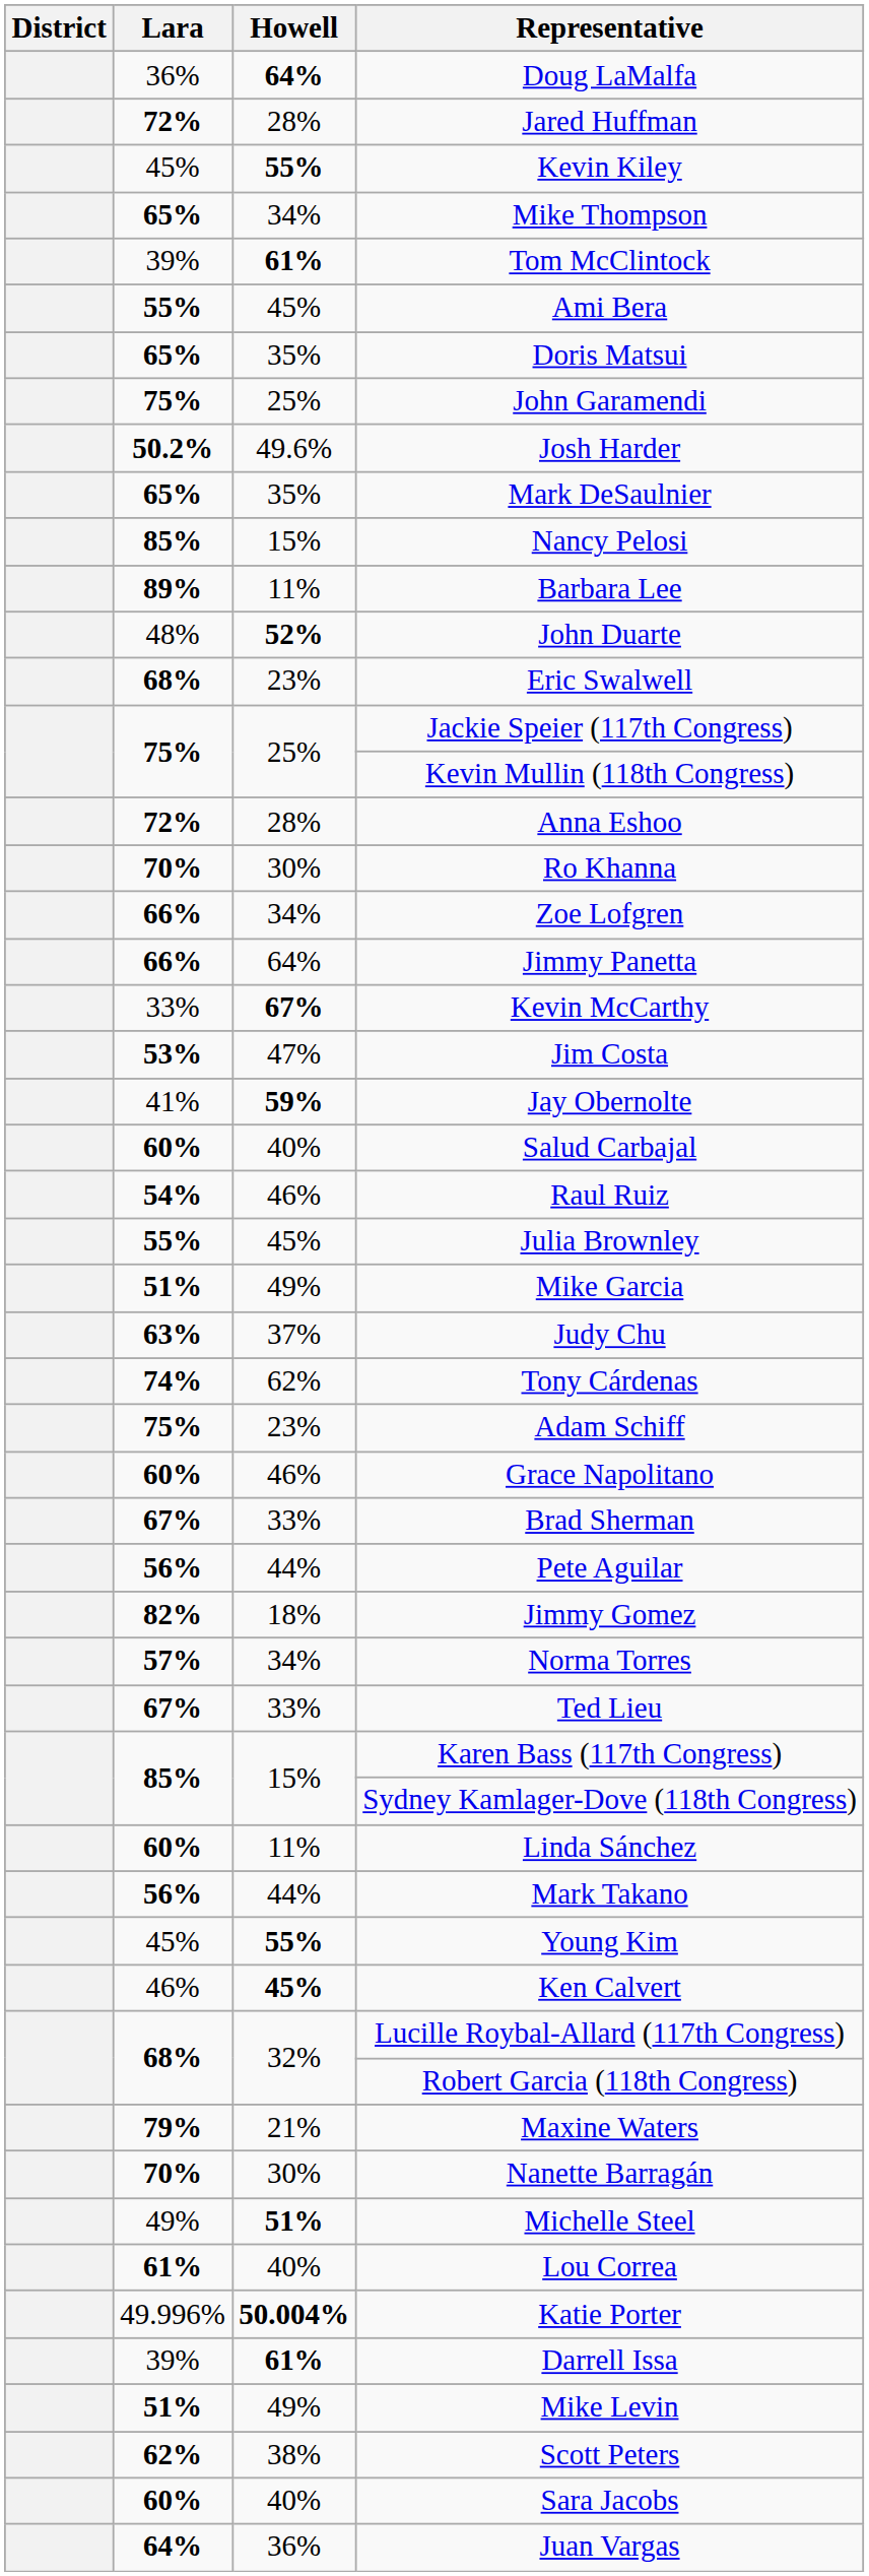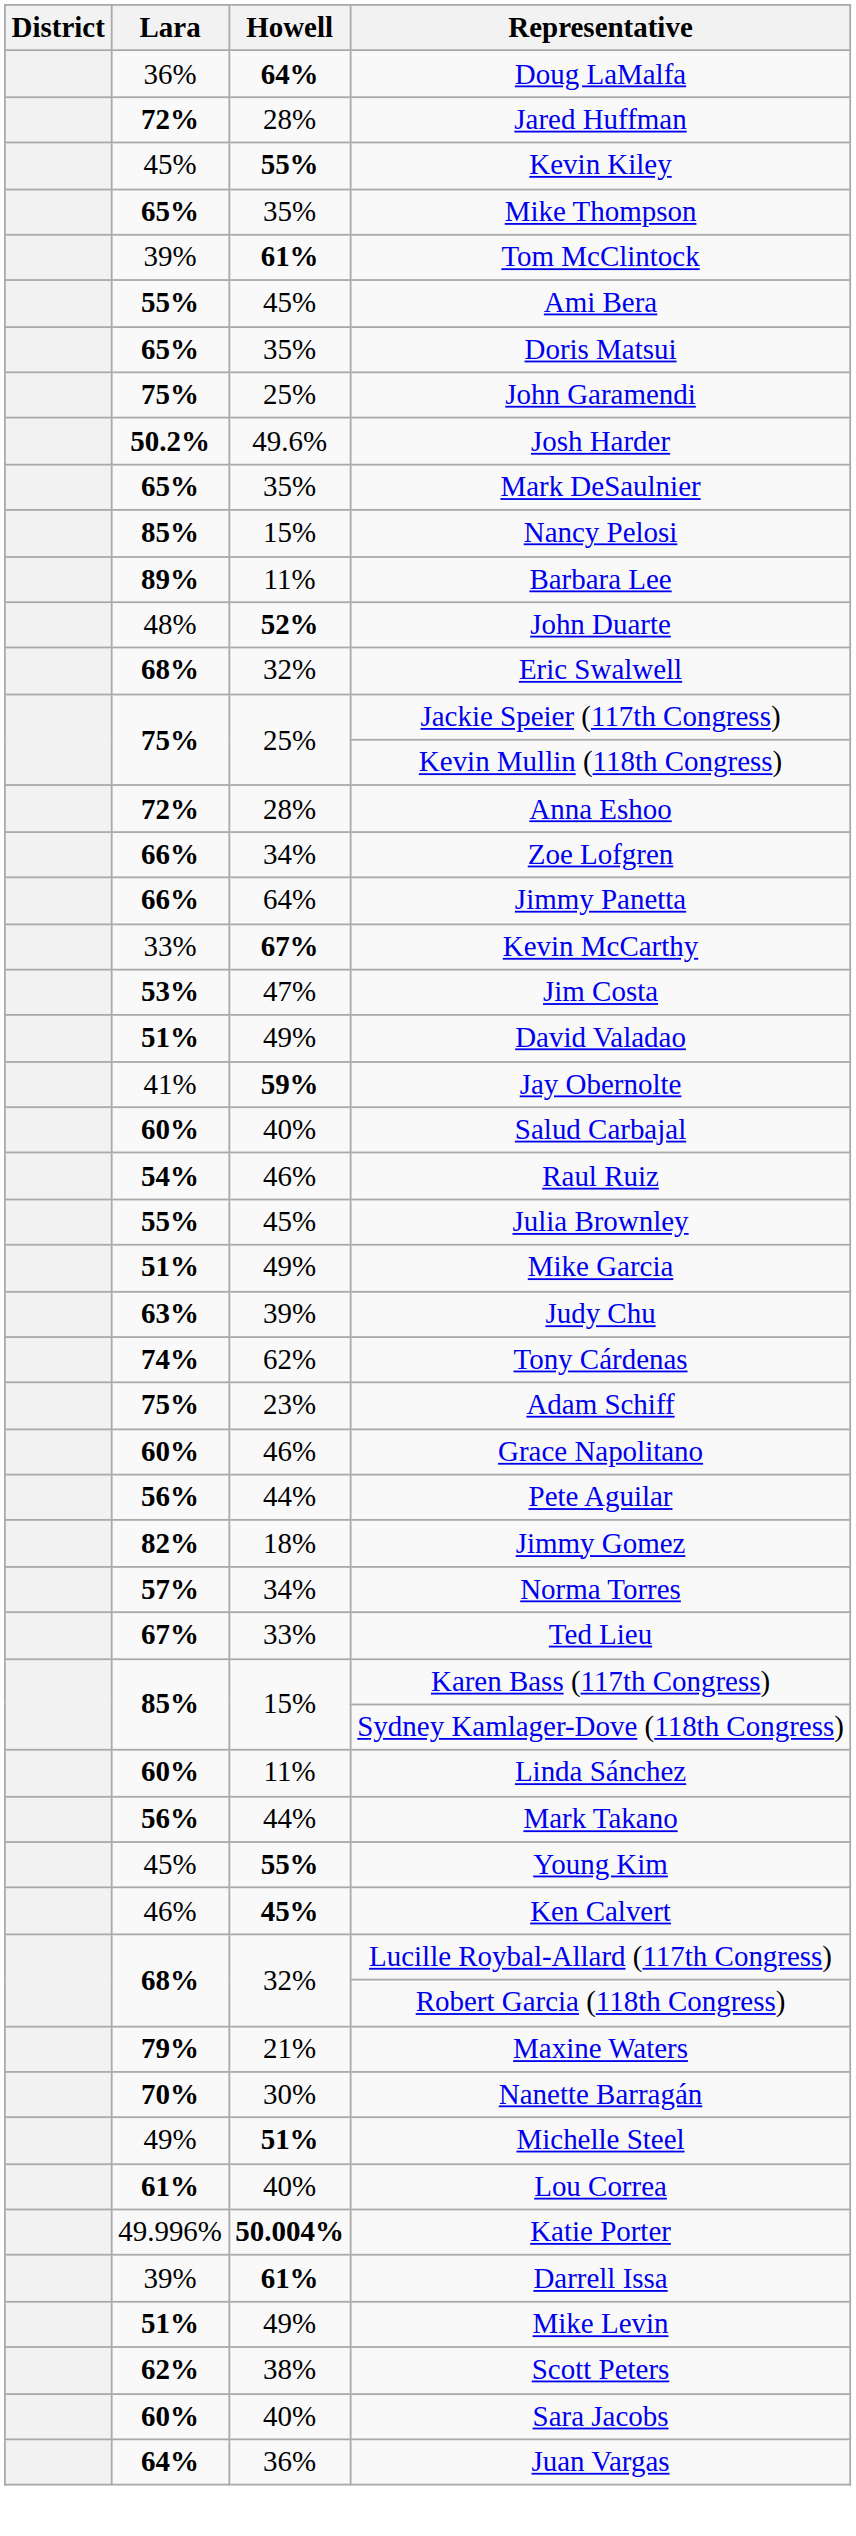Mike Thompson | Howell: 34% -> 35%
Eric Swalwell | Howell: 23% -> 32%
- row: 70% | 30% | Ro Khanna
+ row: 51% | 49% | David Valadao
Judy Chu | Howell: 37% -> 39%
- row: 67% | 33% | Brad Sherman
